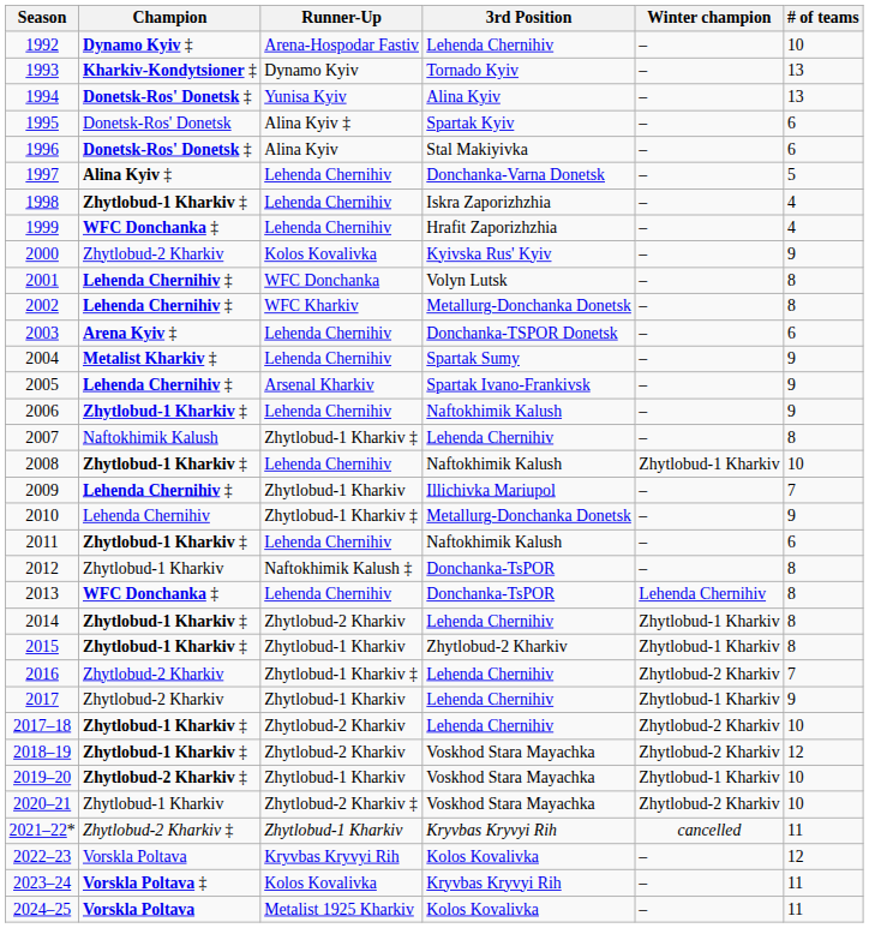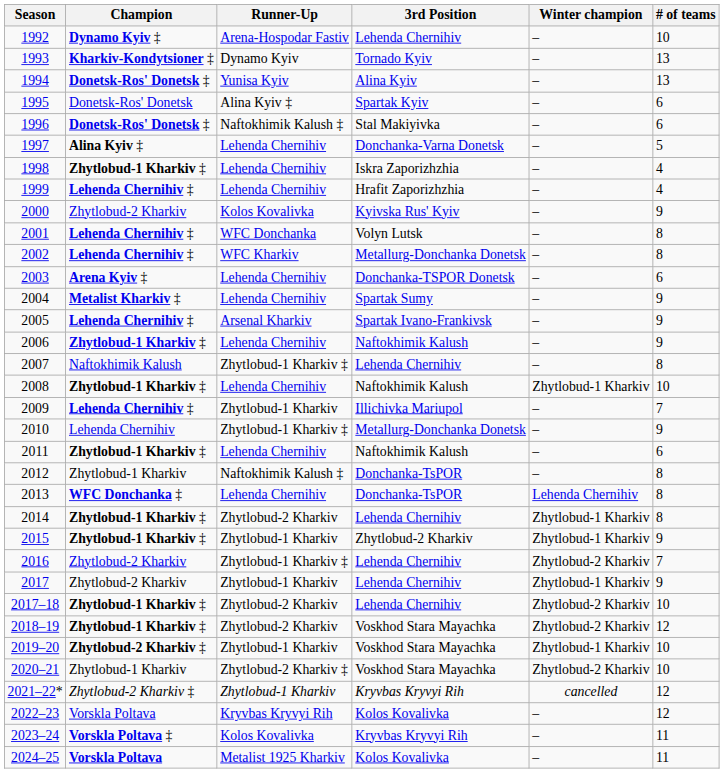1996 | Runner-Up: Alina Kyiv -> Naftokhimik Kalush ‡
1999 | Champion: WFC Donchanka ‡ -> Lehenda Chernihiv ‡
2015 | # of teams: 8 -> 9
2021–22* | # of teams: 11 -> 12
